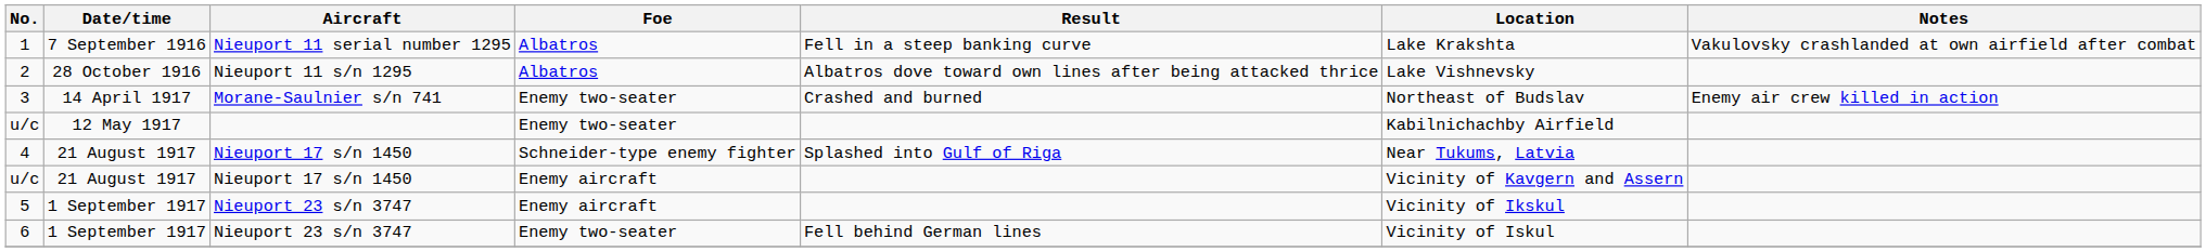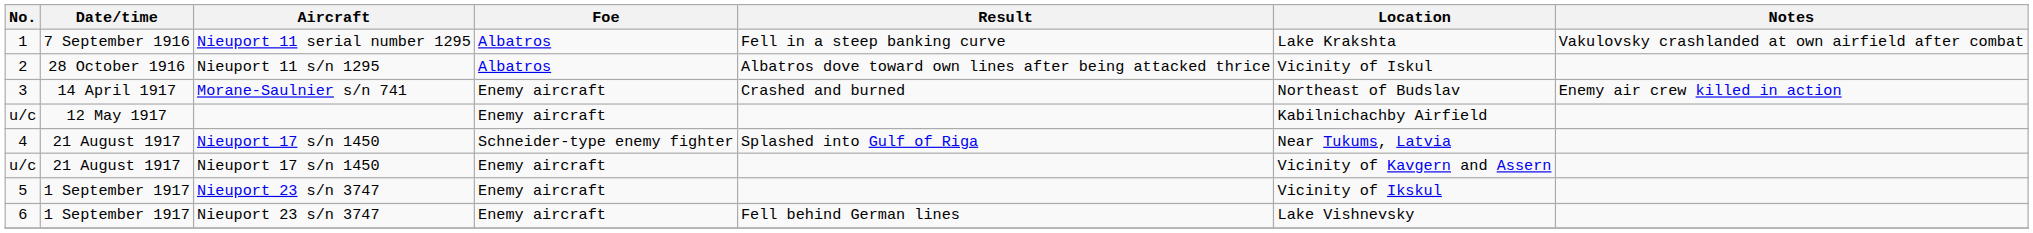2 | Location: Lake Vishnevsky -> Vicinity of Iskul
3 | Foe: Enemy two-seater -> Enemy aircraft
u/c / 12 May 1917 | Foe: Enemy two-seater -> Enemy aircraft
6 | Foe: Enemy two-seater -> Enemy aircraft
6 | Location: Vicinity of Iskul -> Lake Vishnevsky
